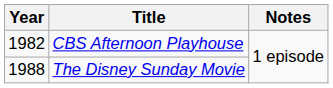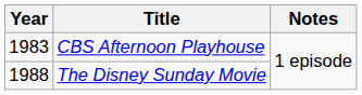CBS Afternoon Playhouse | Year: 1982 -> 1983
